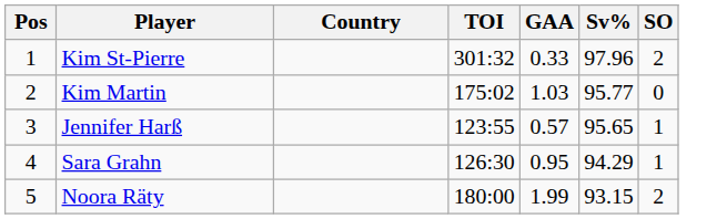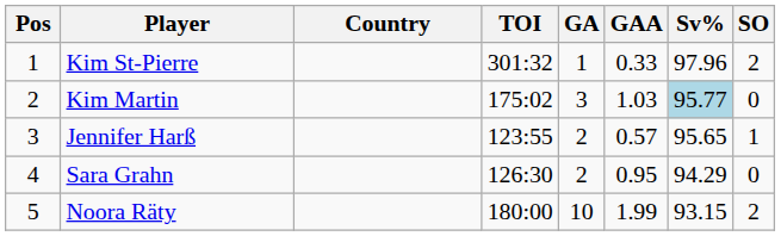+ column: GA | 1 | 3 | 2 | 2 | 10
Kim Martin | Sv%: no background -> lightblue background
Sara Grahn | SO: 1 -> 0
